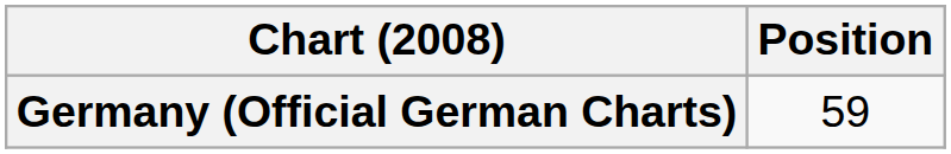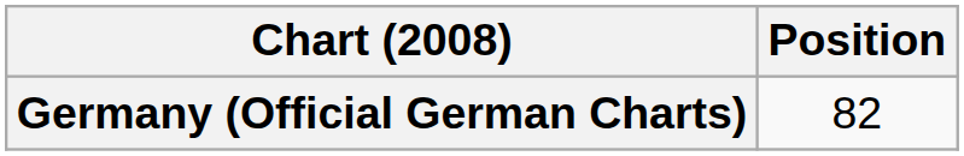Germany (Official German Charts) | Position: 59 -> 82
